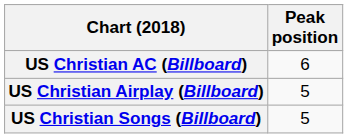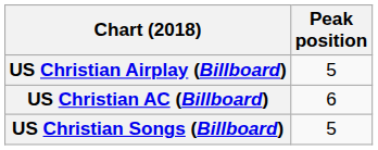rows swapped: US Christian AC (Billboard) <-> US Christian Airplay (Billboard)
